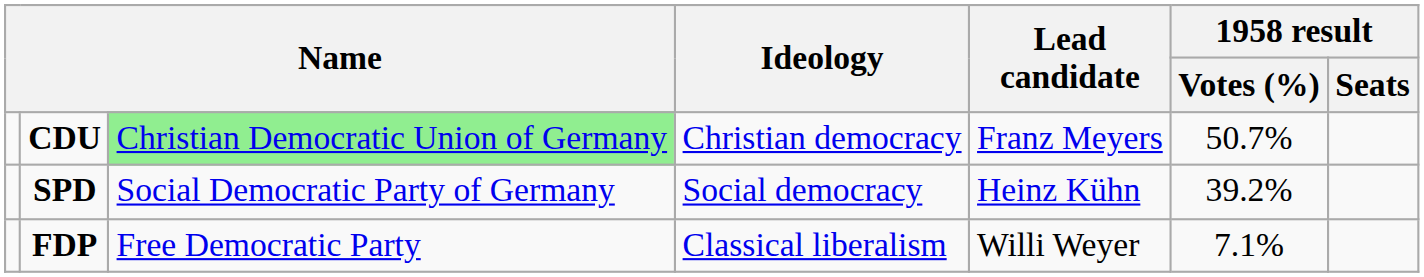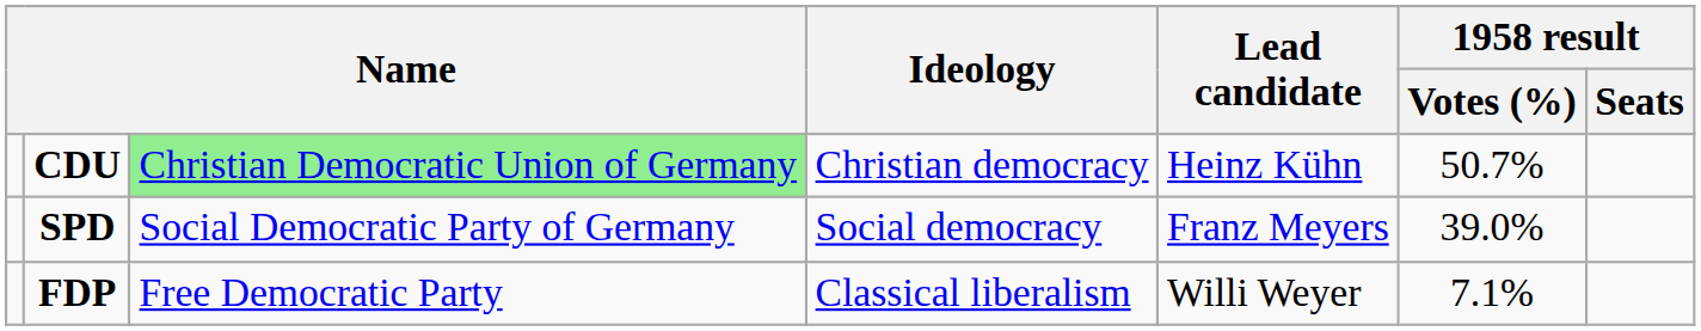CDU | Lead candidate: Franz Meyers -> Heinz Kühn
SPD | Lead candidate: Heinz Kühn -> Franz Meyers
SPD | 1958 result / Votes (%): 39.2% -> 39.0%
